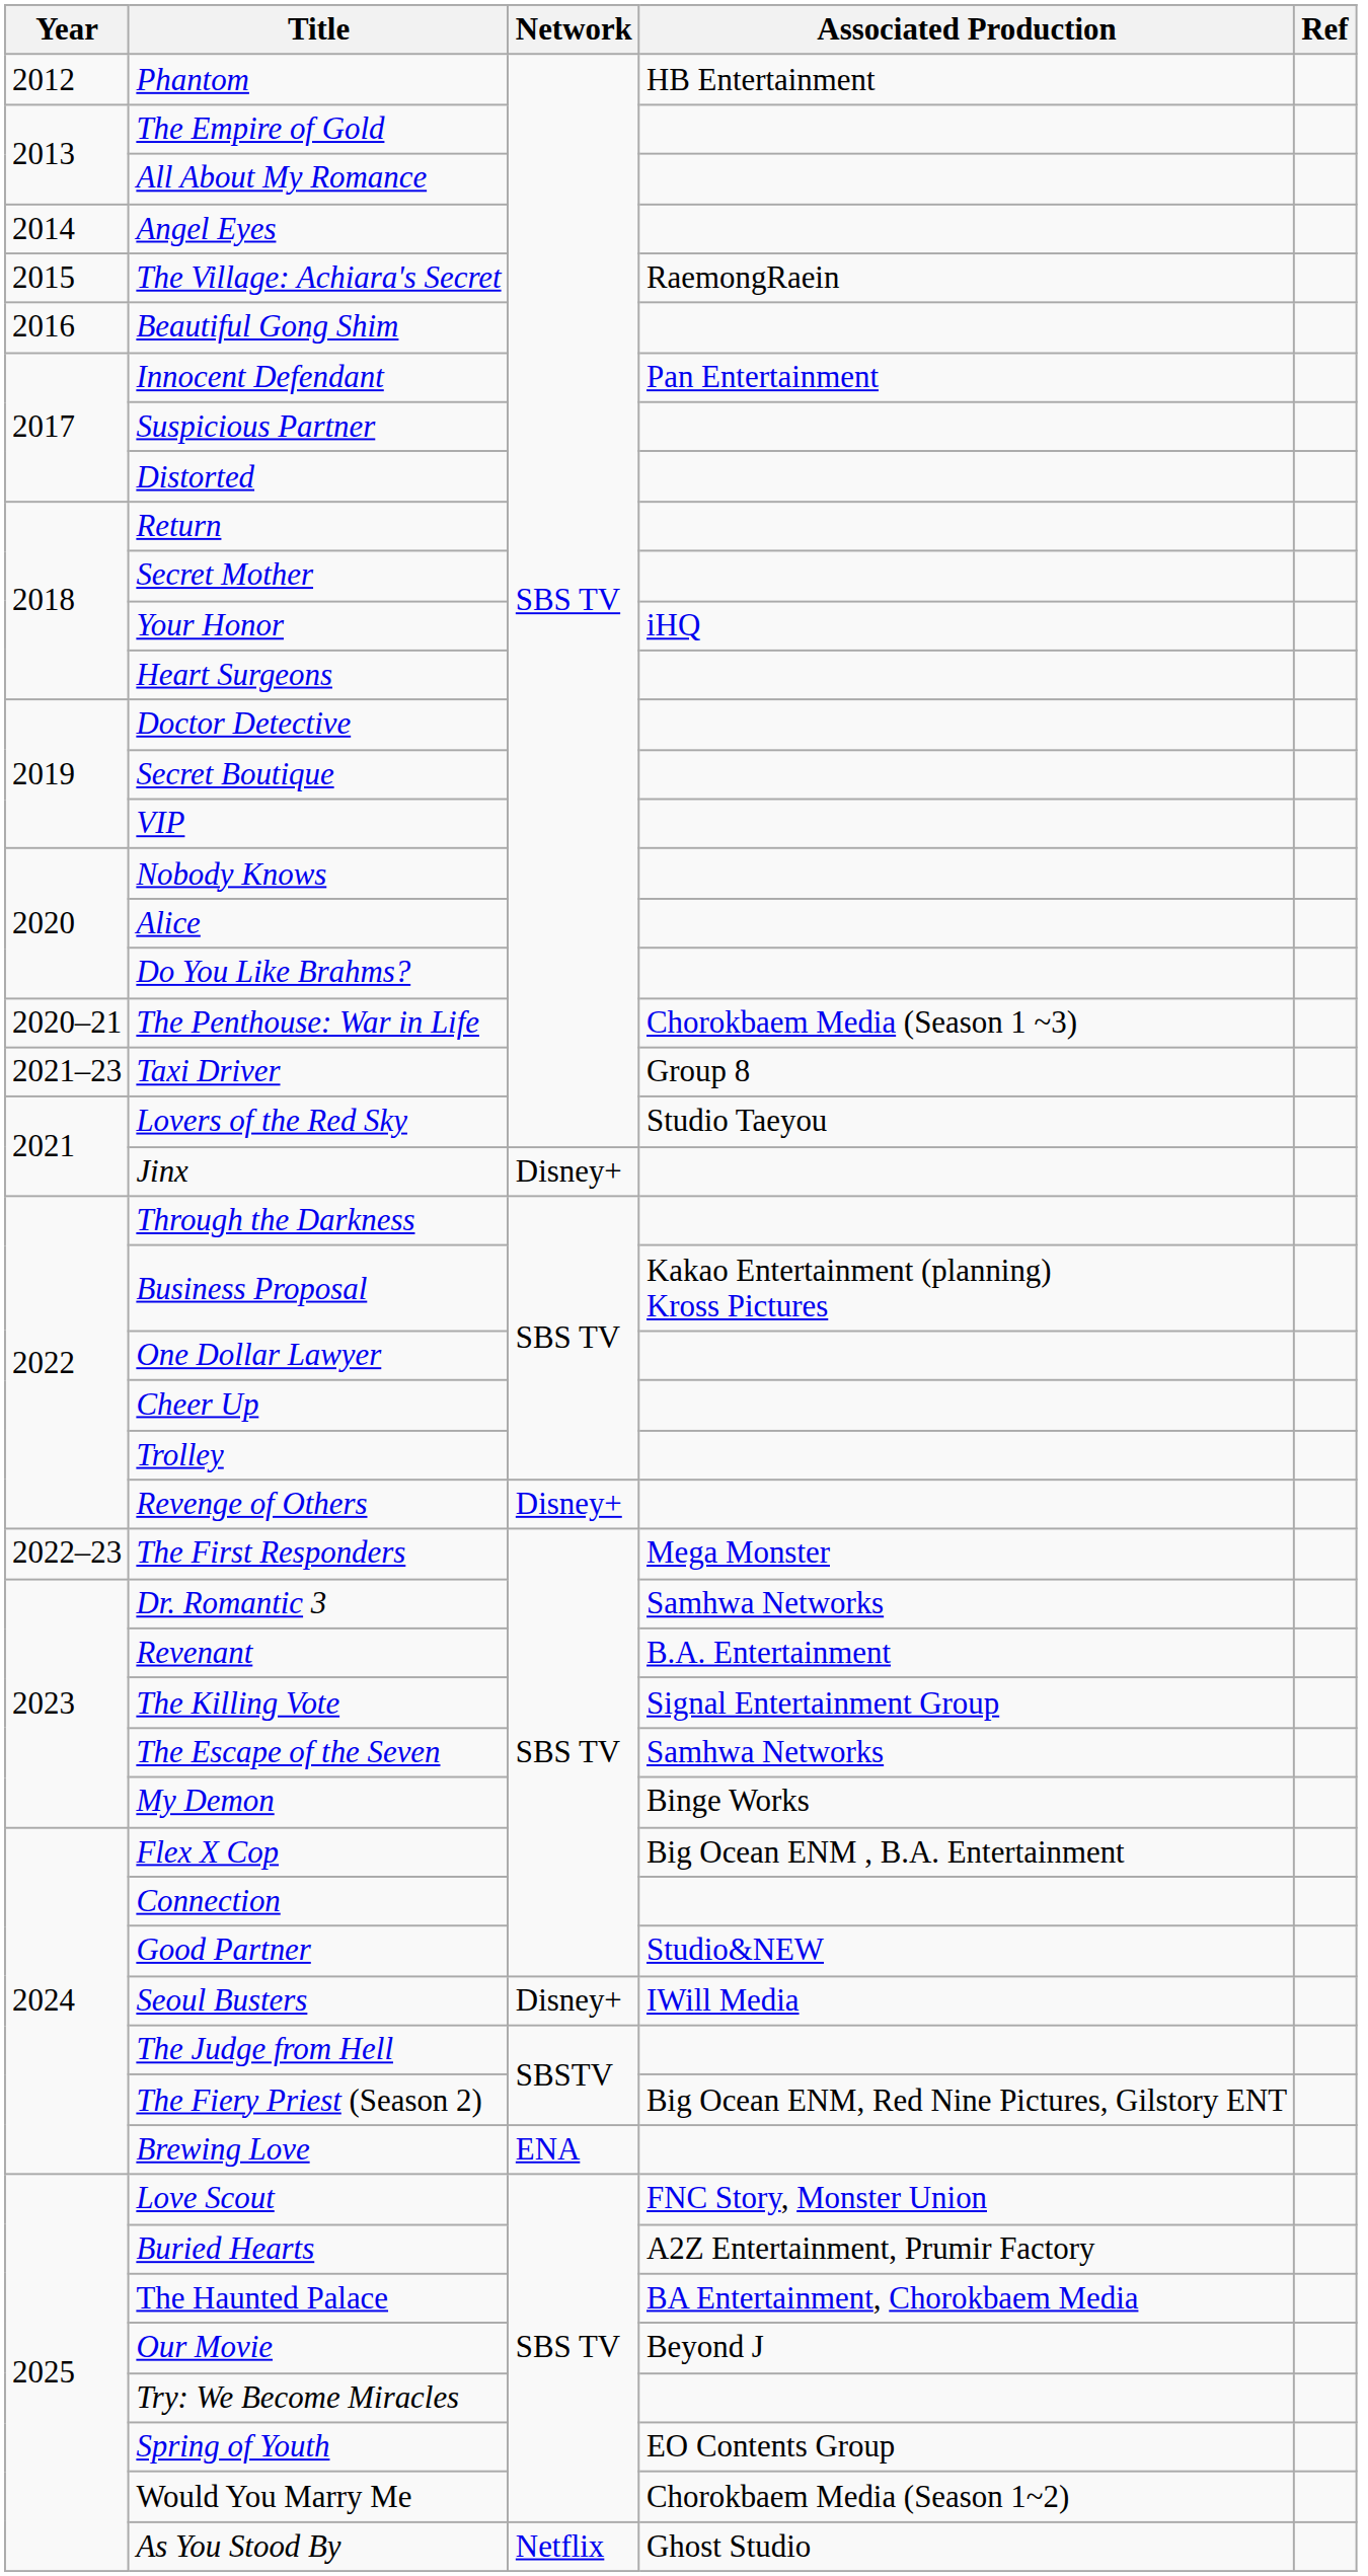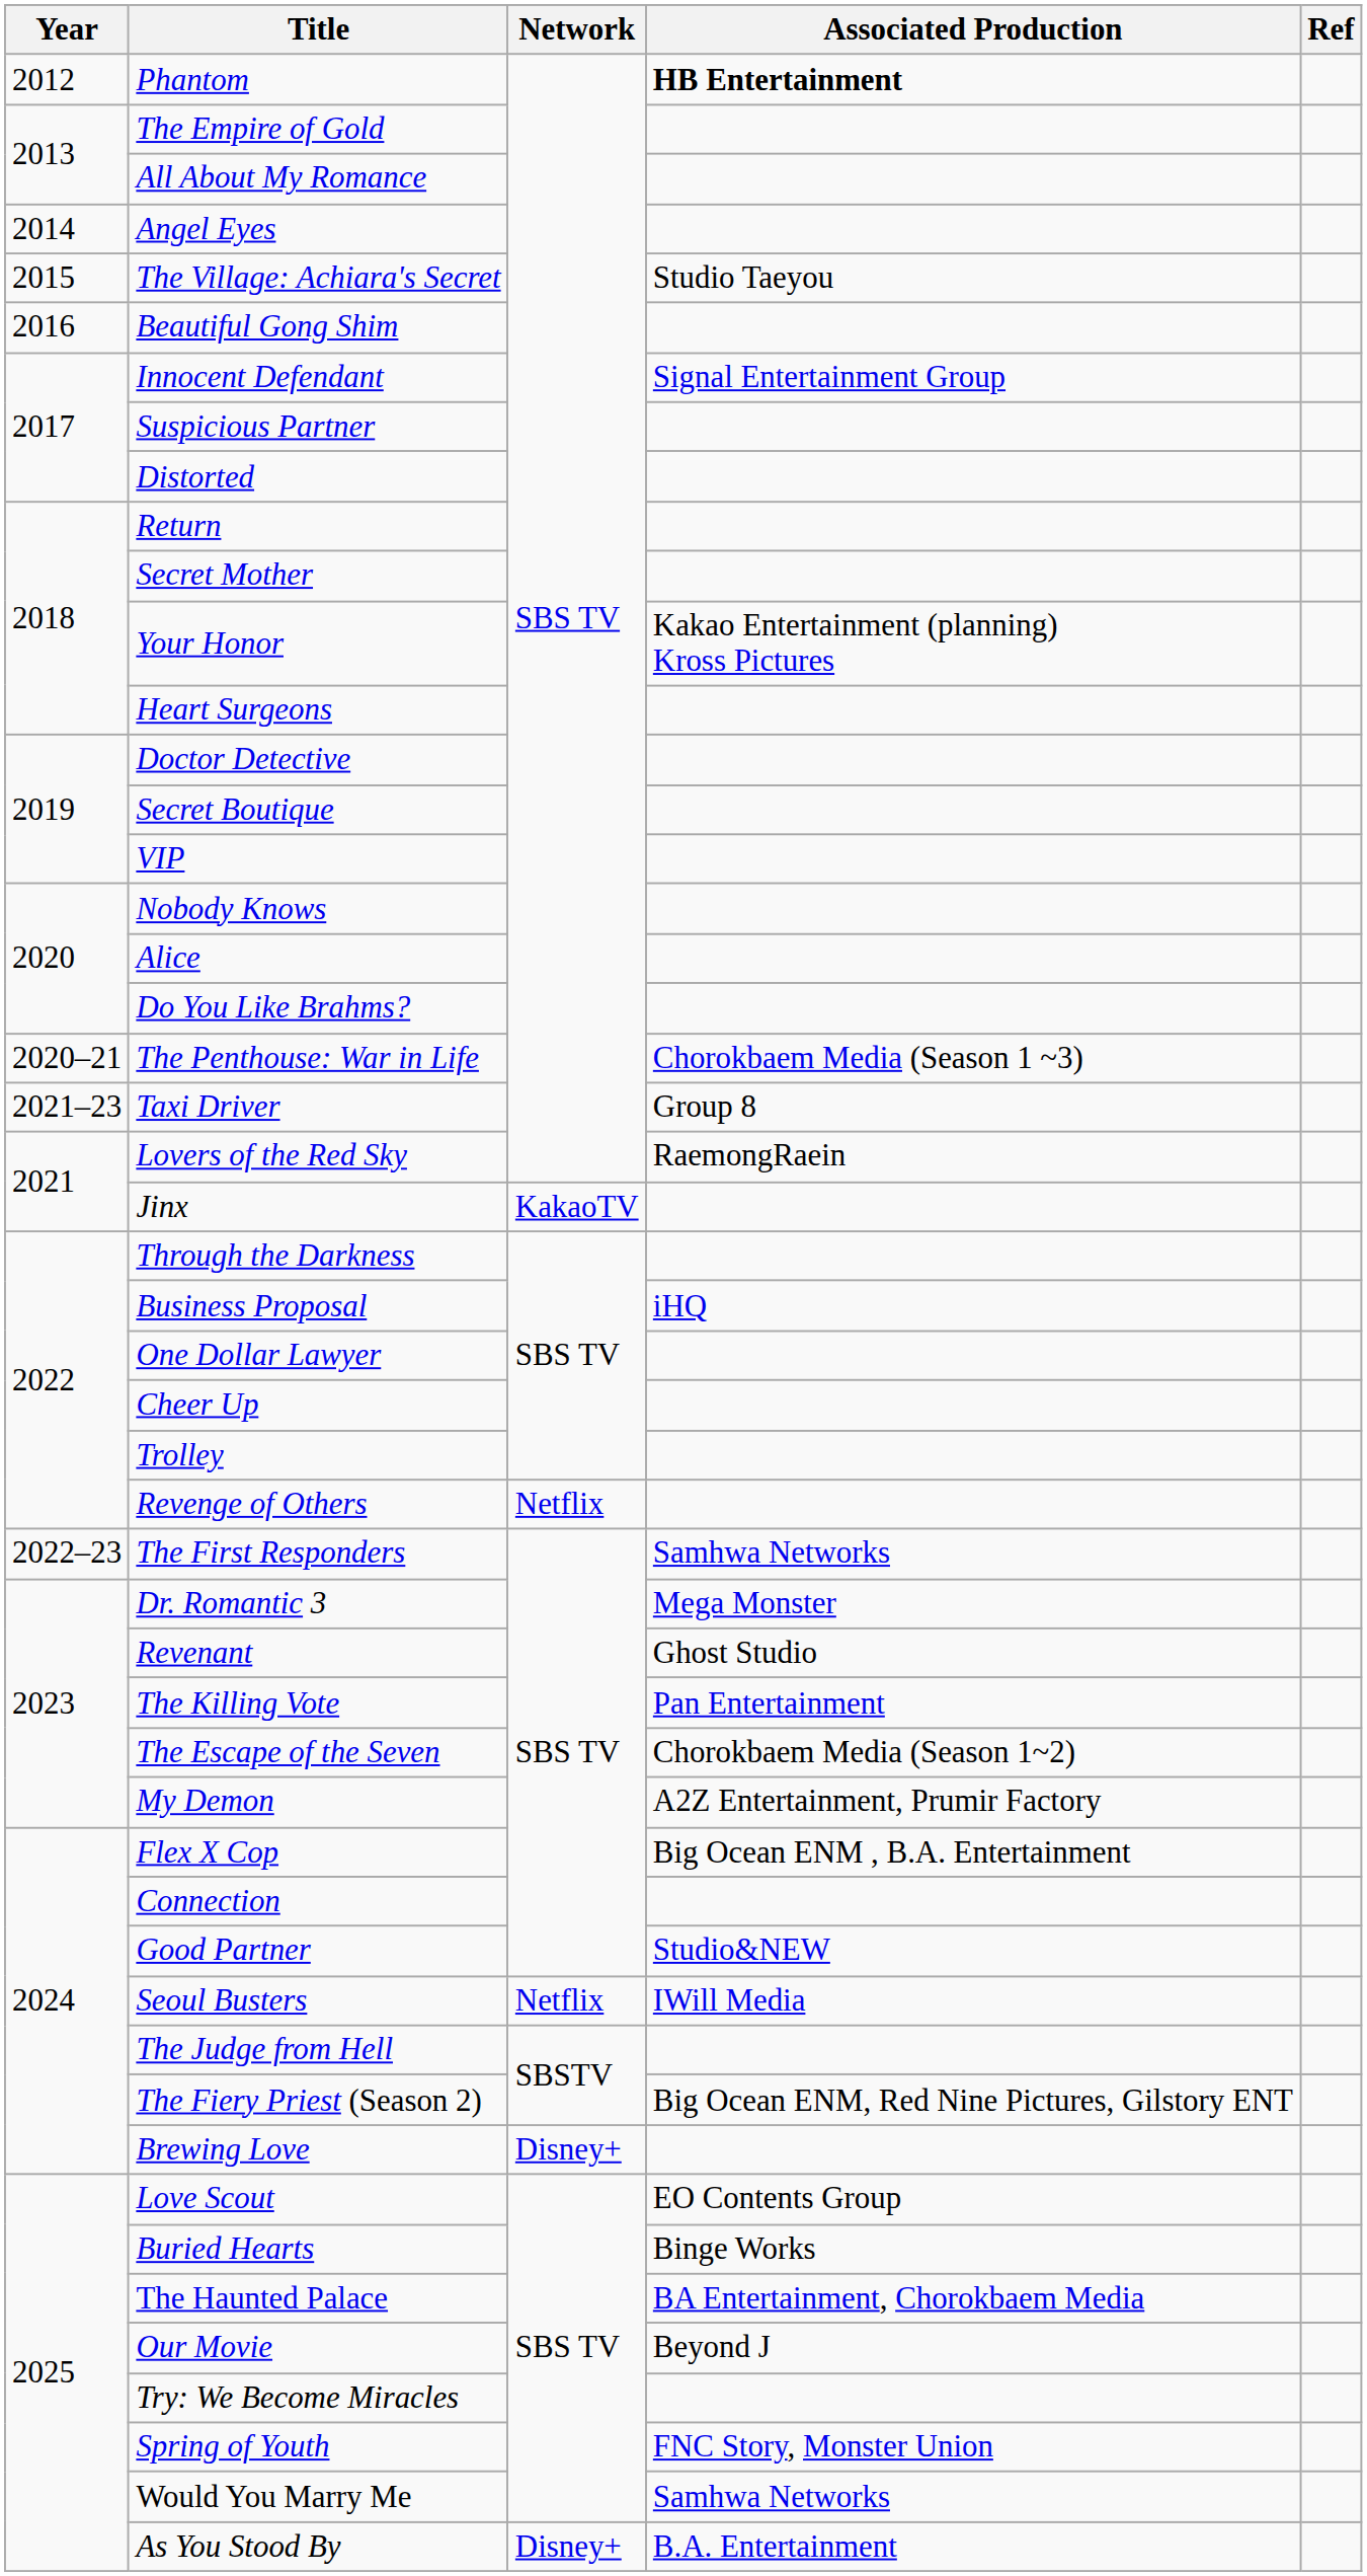Phantom | Associated Production: normal -> bold
The Village: Achiara's Secret | Associated Production: RaemongRaein -> Studio Taeyou
Innocent Defendant | Associated Production: Pan Entertainment -> Signal Entertainment Group
Your Honor | Associated Production: iHQ -> Kakao Entertainment (planning) Kross Pictures
Lovers of the Red Sky | Associated Production: Studio Taeyou -> RaemongRaein
Jinx | Network: Disney+ -> KakaoTV
Business Proposal | Associated Production: Kakao Entertainment (planning) Kross Pictures -> iHQ
Revenge of Others | Network: Disney+ -> Netflix
The First Responders | Associated Production: Mega Monster -> Samhwa Networks
Dr. Romantic 3 | Associated Production: Samhwa Networks -> Mega Monster
Revenant | Associated Production: B.A. Entertainment -> Ghost Studio
The Killing Vote | Associated Production: Signal Entertainment Group -> Pan Entertainment
The Escape of the Seven | Associated Production: Samhwa Networks -> Chorokbaem Media (Season 1~2)
My Demon | Associated Production: Binge Works -> A2Z Entertainment, Prumir Factory
Seoul Busters | Network: Disney+ -> Netflix
Brewing Love | Network: ENA -> Disney+
Love Scout | Associated Production: FNC Story, Monster Union -> EO Contents Group
Buried Hearts | Associated Production: A2Z Entertainment, Prumir Factory -> Binge Works
Spring of Youth | Associated Production: EO Contents Group -> FNC Story, Monster Union
Would You Marry Me | Associated Production: Chorokbaem Media (Season 1~2) -> Samhwa Networks
As You Stood By | Network: Netflix -> Disney+
As You Stood By | Associated Production: Ghost Studio -> B.A. Entertainment
